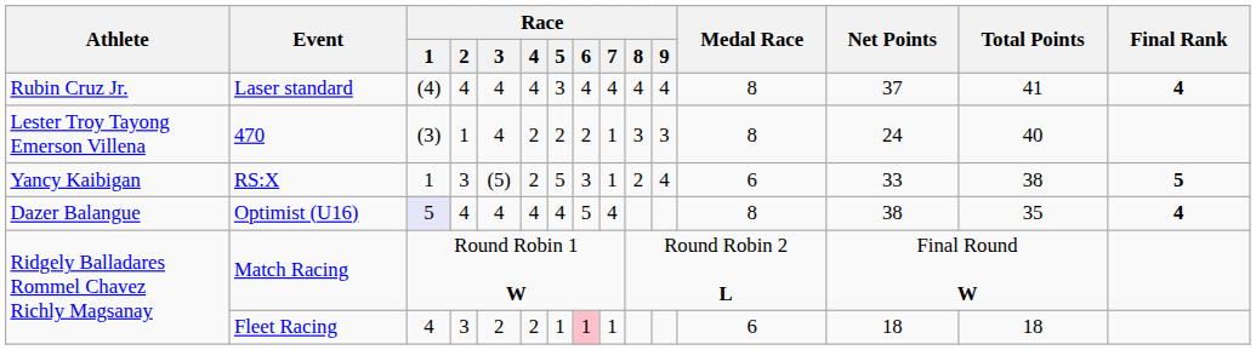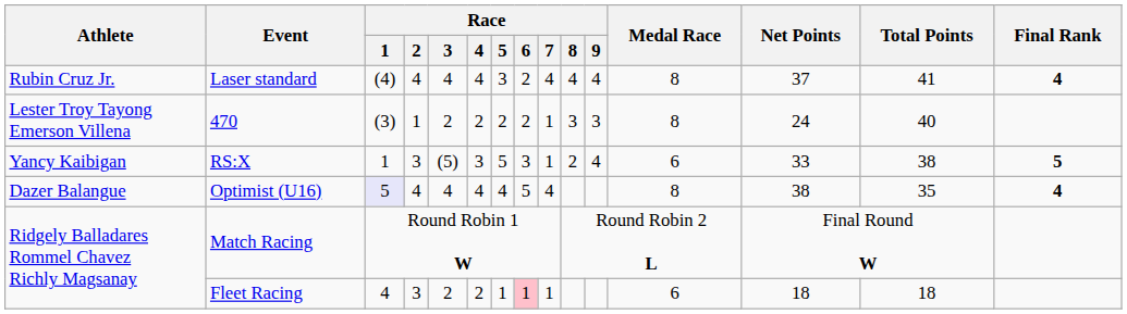Laser standard | Race / 6: 4 -> 2
470 | Race / 3: 4 -> 2
RS:X | Race / 4: 2 -> 3
